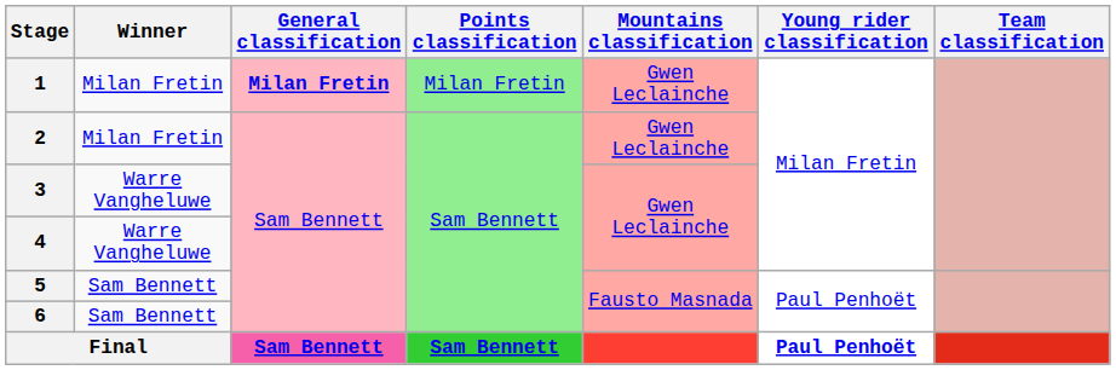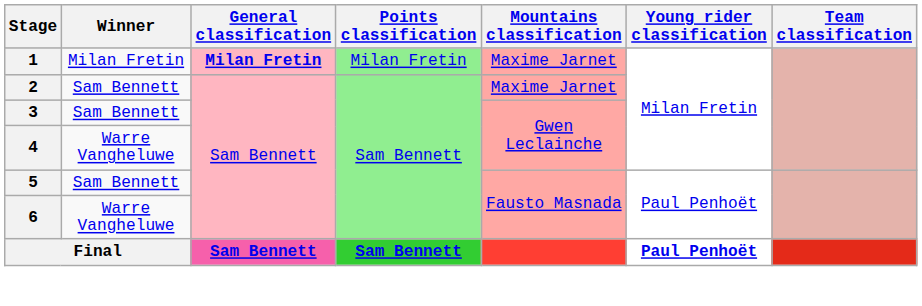1 | Mountains classification: Gwen Leclainche -> Maxime Jarnet
2 | Winner: Milan Fretin -> Sam Bennett
2 | Mountains classification: Gwen Leclainche -> Maxime Jarnet
3 | Winner: Warre Vangheluwe -> Sam Bennett
6 | Winner: Sam Bennett -> Warre Vangheluwe
